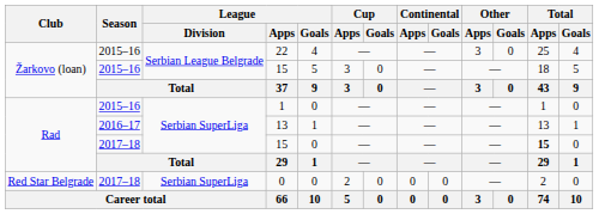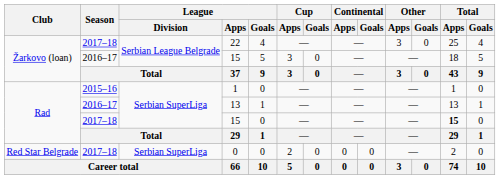22 | Season: 2015–16 -> 2017–18
Žarkovo (loan) / 15 | Season: 2015–16 -> 2016–17
